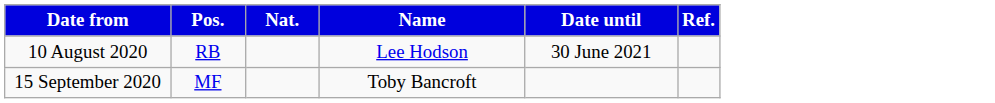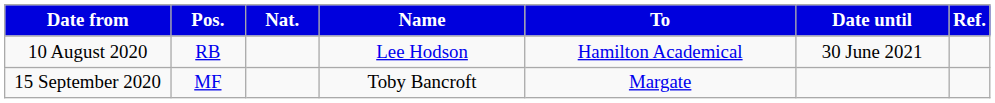+ column: To | Hamilton Academical | Margate
